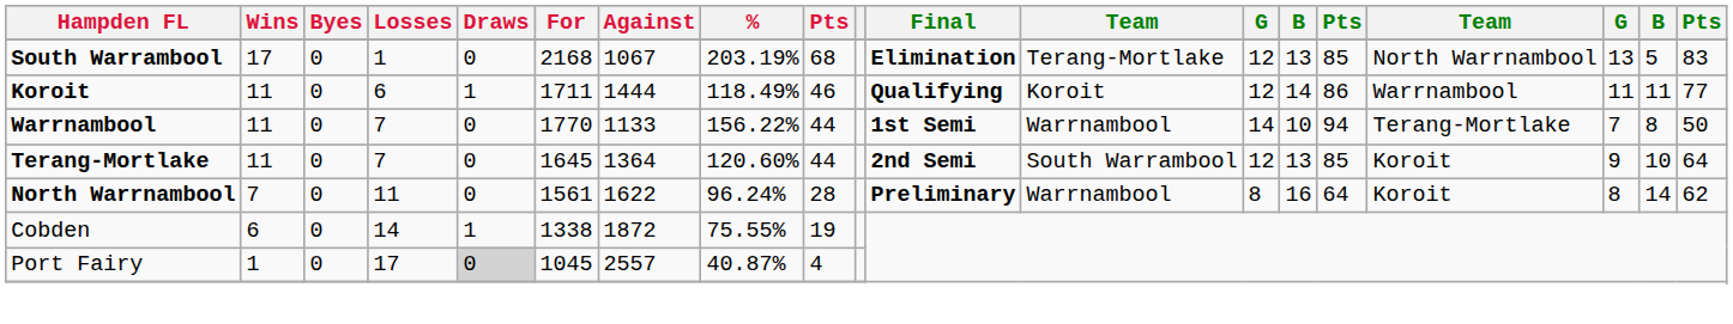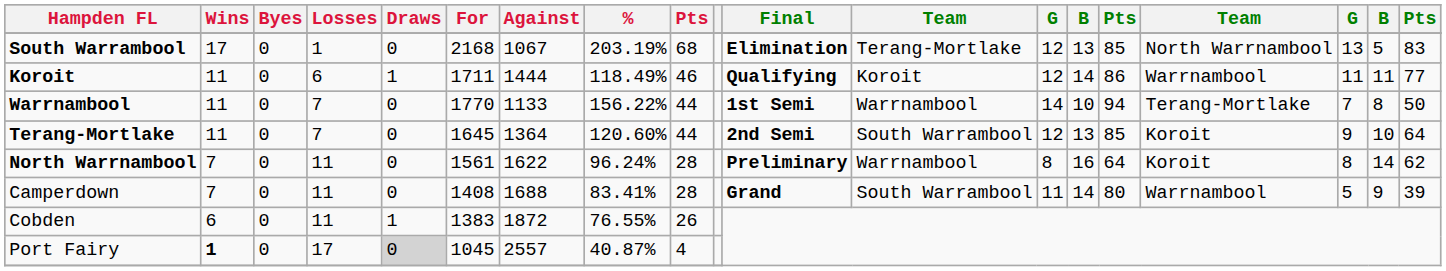+ row: Camperdown | 7 | 0 | 11 | 0 | 1408 | 1688 | 83.41% | 28 | Grand | South Warrambool | 11 | 14 | 80 | Warrnambool | 5 | 9 | 39
Cobden | Losses: 14 -> 11
Cobden | For: 1338 -> 1383
Cobden | %: 75.55% -> 76.55%
Cobden | column 9: 19 -> 26
Port Fairy | Wins: normal -> bold
